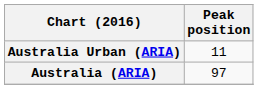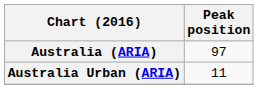rows swapped: Australia (ARIA) <-> Australia Urban (ARIA)
